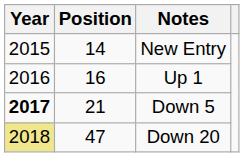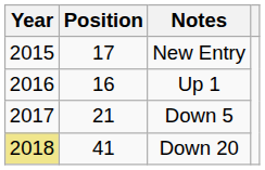New Entry | Position: 14 -> 17
Down 5 | Year: bold -> normal
Down 20 | Position: 47 -> 41
